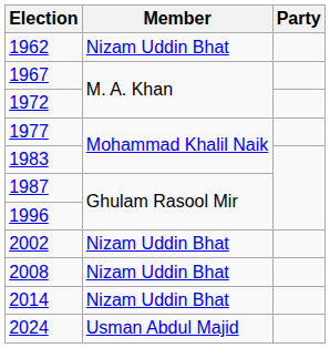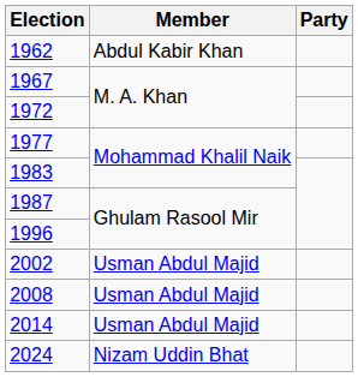1962 | Member: Nizam Uddin Bhat -> Abdul Kabir Khan
2002 | Member: Nizam Uddin Bhat -> Usman Abdul Majid
2008 | Member: Nizam Uddin Bhat -> Usman Abdul Majid
2014 | Member: Nizam Uddin Bhat -> Usman Abdul Majid
2024 | Member: Usman Abdul Majid -> Nizam Uddin Bhat
